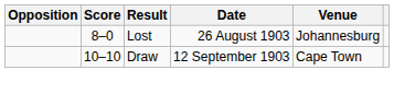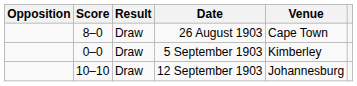26 August 1903 | Result: Lost -> Draw
26 August 1903 | Venue: Johannesburg -> Cape Town
+ row: 0–0 | Draw | 5 September 1903 | Kimberley
12 September 1903 | Venue: Cape Town -> Johannesburg
